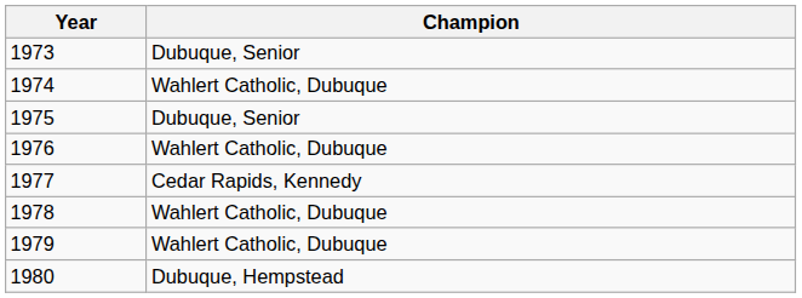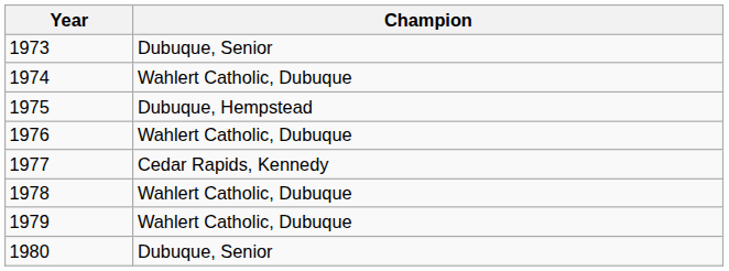1975 | Champion: Dubuque, Senior -> Dubuque, Hempstead
1980 | Champion: Dubuque, Hempstead -> Dubuque, Senior
